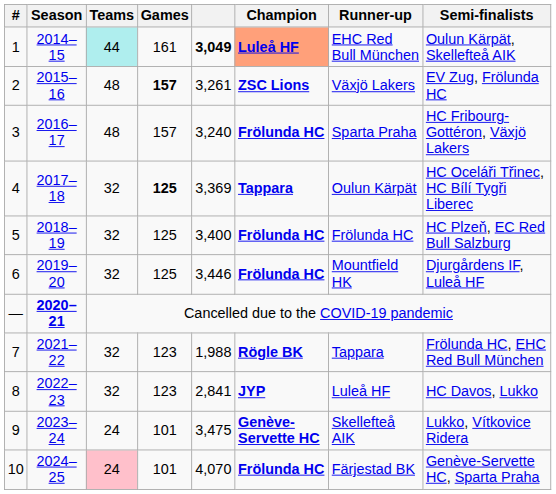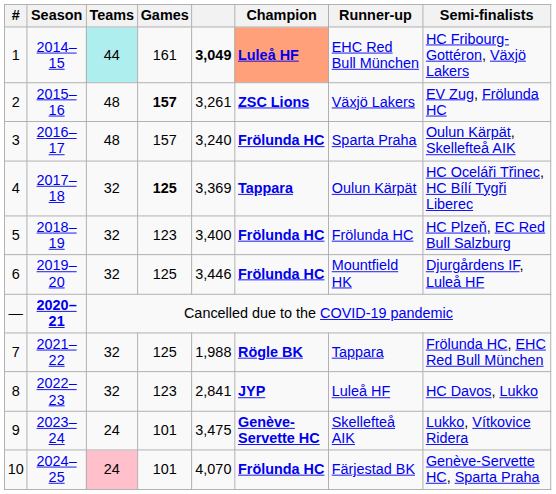1 | Semi-finalists: Oulun Kärpät, Skellefteå AIK -> HC Fribourg-Gottéron, Växjö Lakers
3 | Semi-finalists: HC Fribourg-Gottéron, Växjö Lakers -> Oulun Kärpät, Skellefteå AIK
5 | Games: 125 -> 123
7 | Games: 123 -> 125
